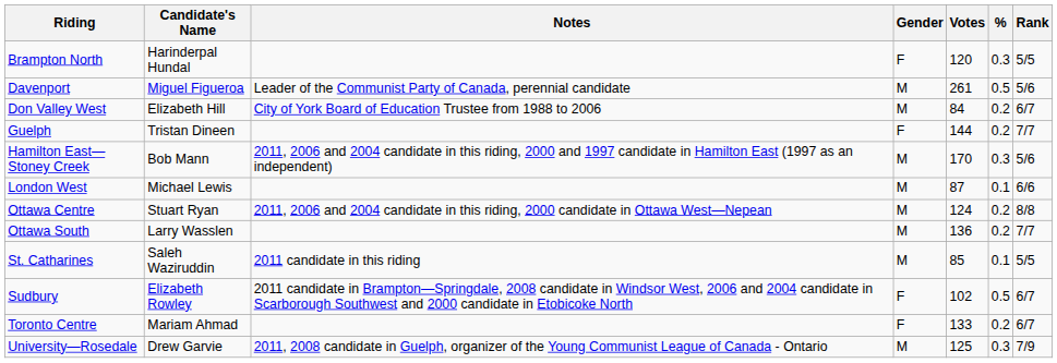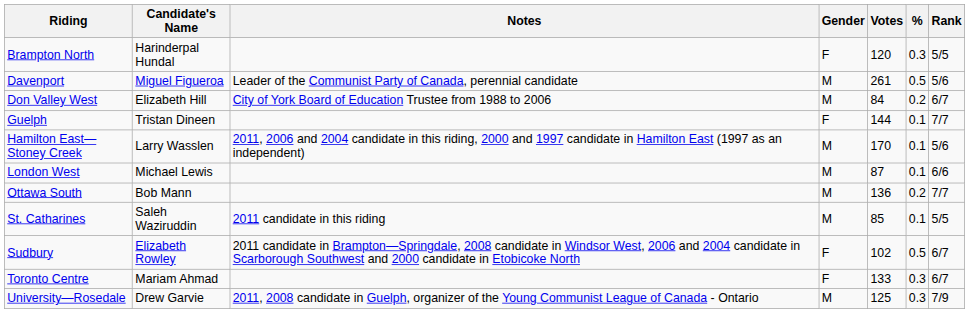Guelph | %: 0.2 -> 0.1
Hamilton East—Stoney Creek | Candidate's Name: Bob Mann -> Larry Wasslen
Hamilton East—Stoney Creek | %: 0.3 -> 0.1
- row: Ottawa Centre | Stuart Ryan | 2011, 2006 and 2004 candidate in this riding, 2000 candidate in Ottawa West—Nepean | M | 124 | 0.2 | 8/8
Ottawa South | Candidate's Name: Larry Wasslen -> Bob Mann
Toronto Centre | %: 0.2 -> 0.3
